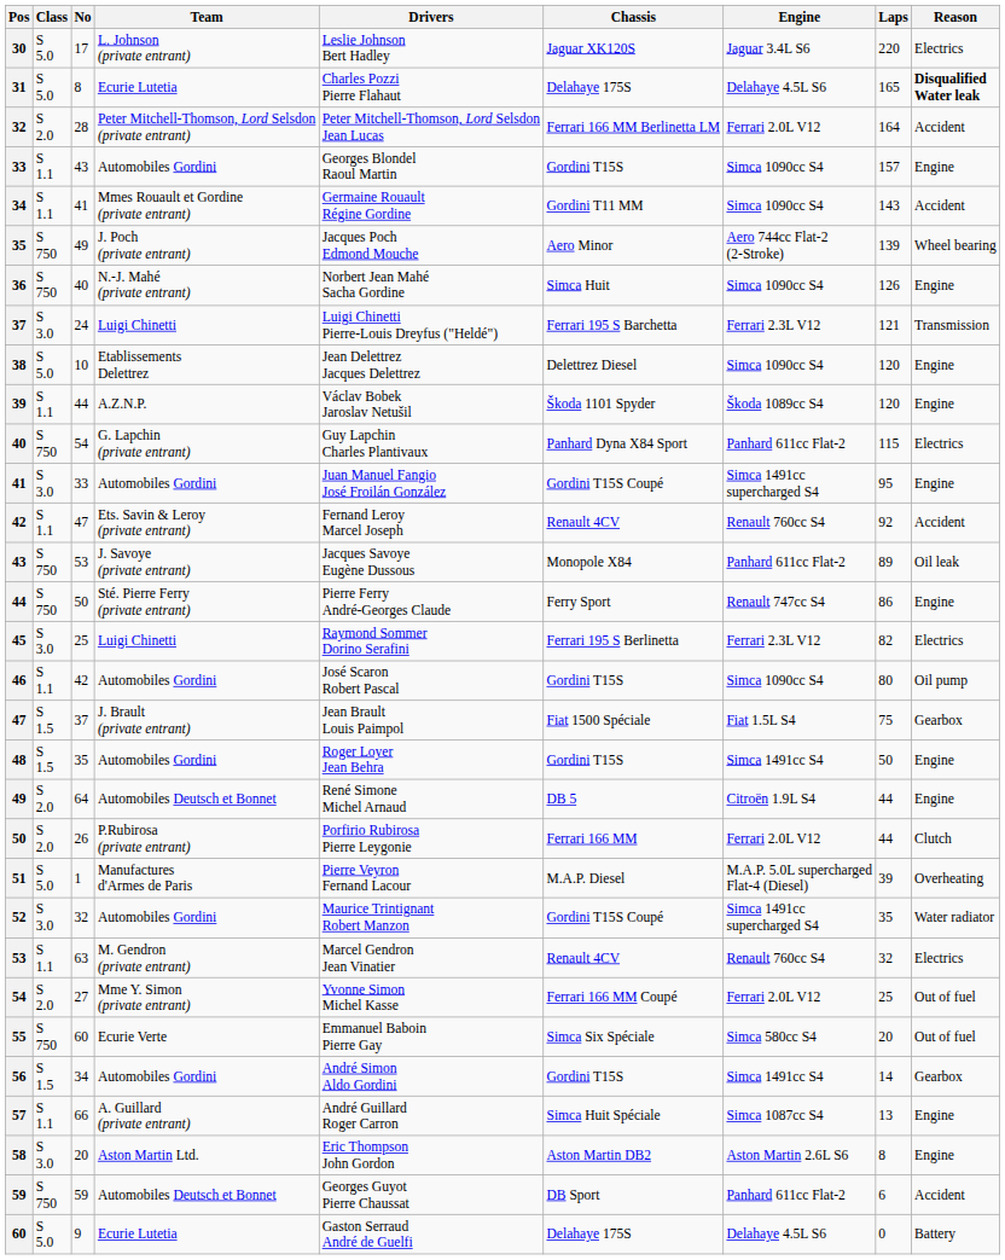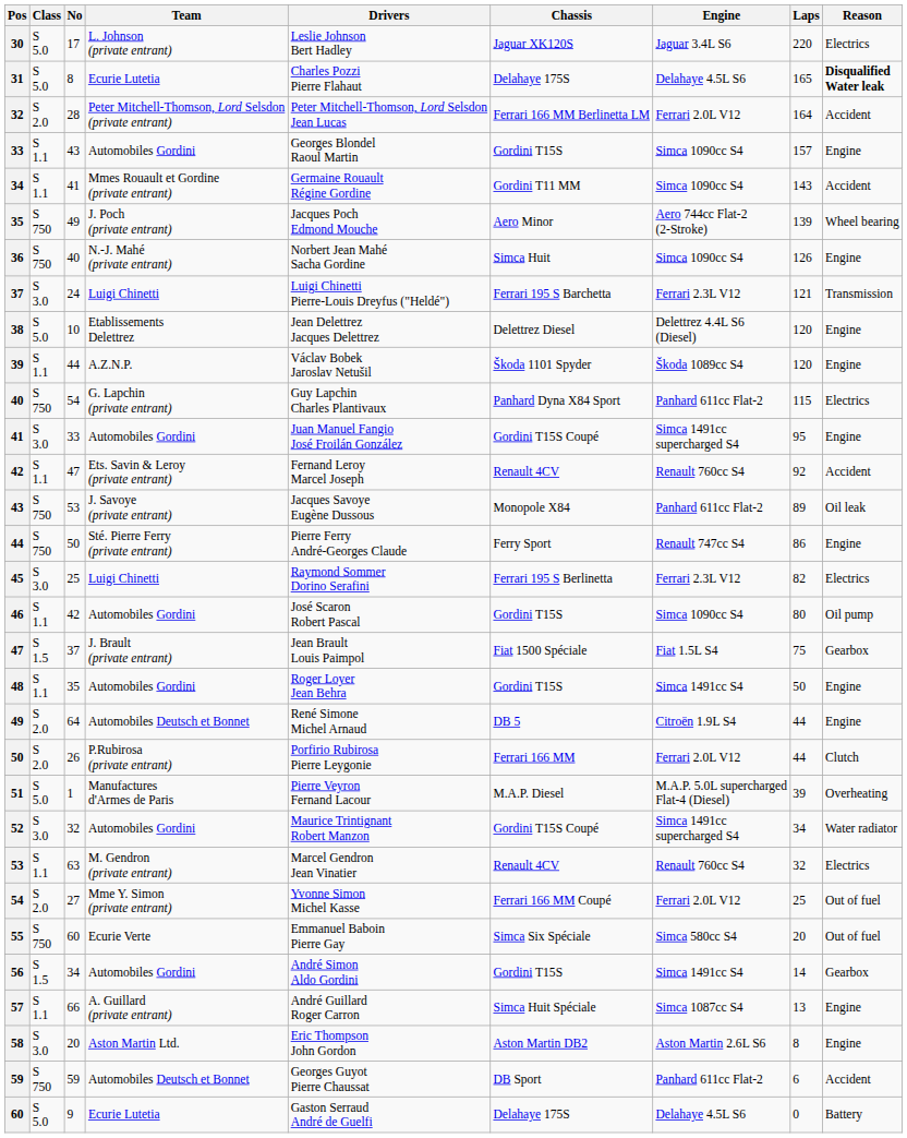38 | Engine: Simca 1090cc S4 -> Delettrez 4.4L S6 (Diesel)
48 | Class: S 1.5 -> S 1.1
52 | Laps: 35 -> 34
